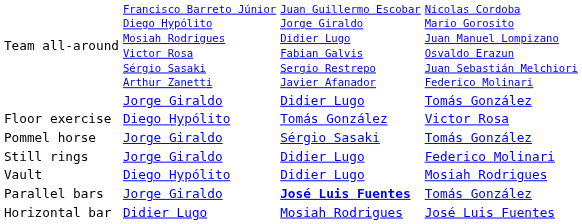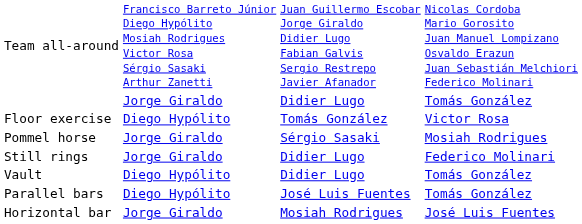Pommel horse | column 4: Tomás González -> Mosiah Rodrigues
Vault | column 4: Mosiah Rodrigues -> Tomás González
Parallel bars | column 2: Jorge Giraldo -> Diego Hypólito
Parallel bars | column 3: bold -> normal
Horizontal bar | column 2: Didier Lugo -> Jorge Giraldo
